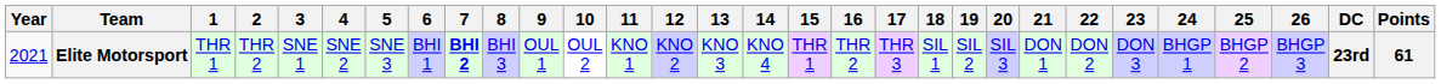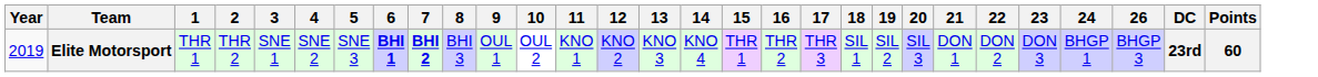- column: 25 | BHGP 2
Elite Motorsport | Year: 2021 -> 2019
Elite Motorsport | 6: normal -> bold
Elite Motorsport | Points: 61 -> 60
